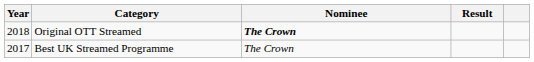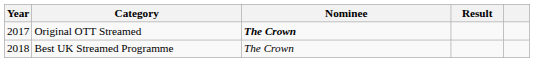Original OTT Streamed | Year: 2018 -> 2017
Best UK Streamed Programme | Year: 2017 -> 2018
